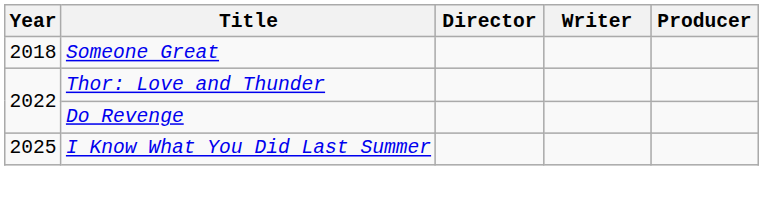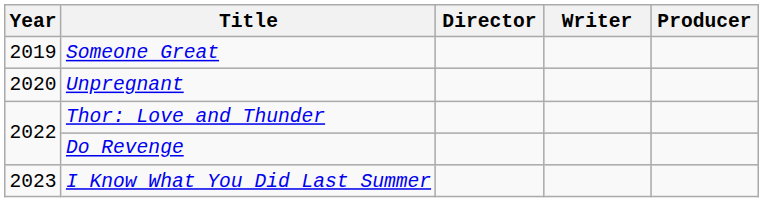Someone Great | Year: 2018 -> 2019
+ row: 2020 | Unpregnant
I Know What You Did Last Summer | Year: 2025 -> 2023
